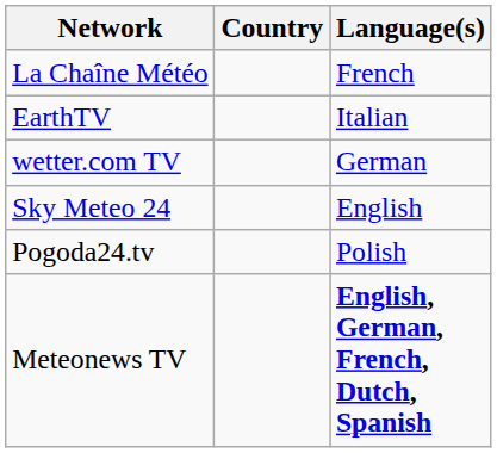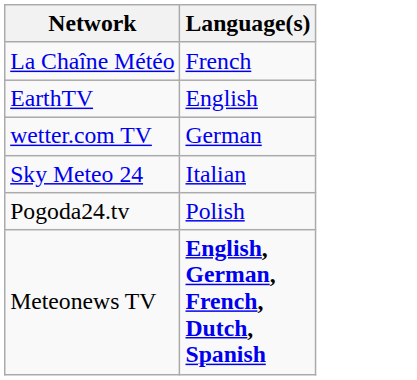- column: Country
EarthTV | Language(s): Italian -> English
Sky Meteo 24 | Language(s): English -> Italian
